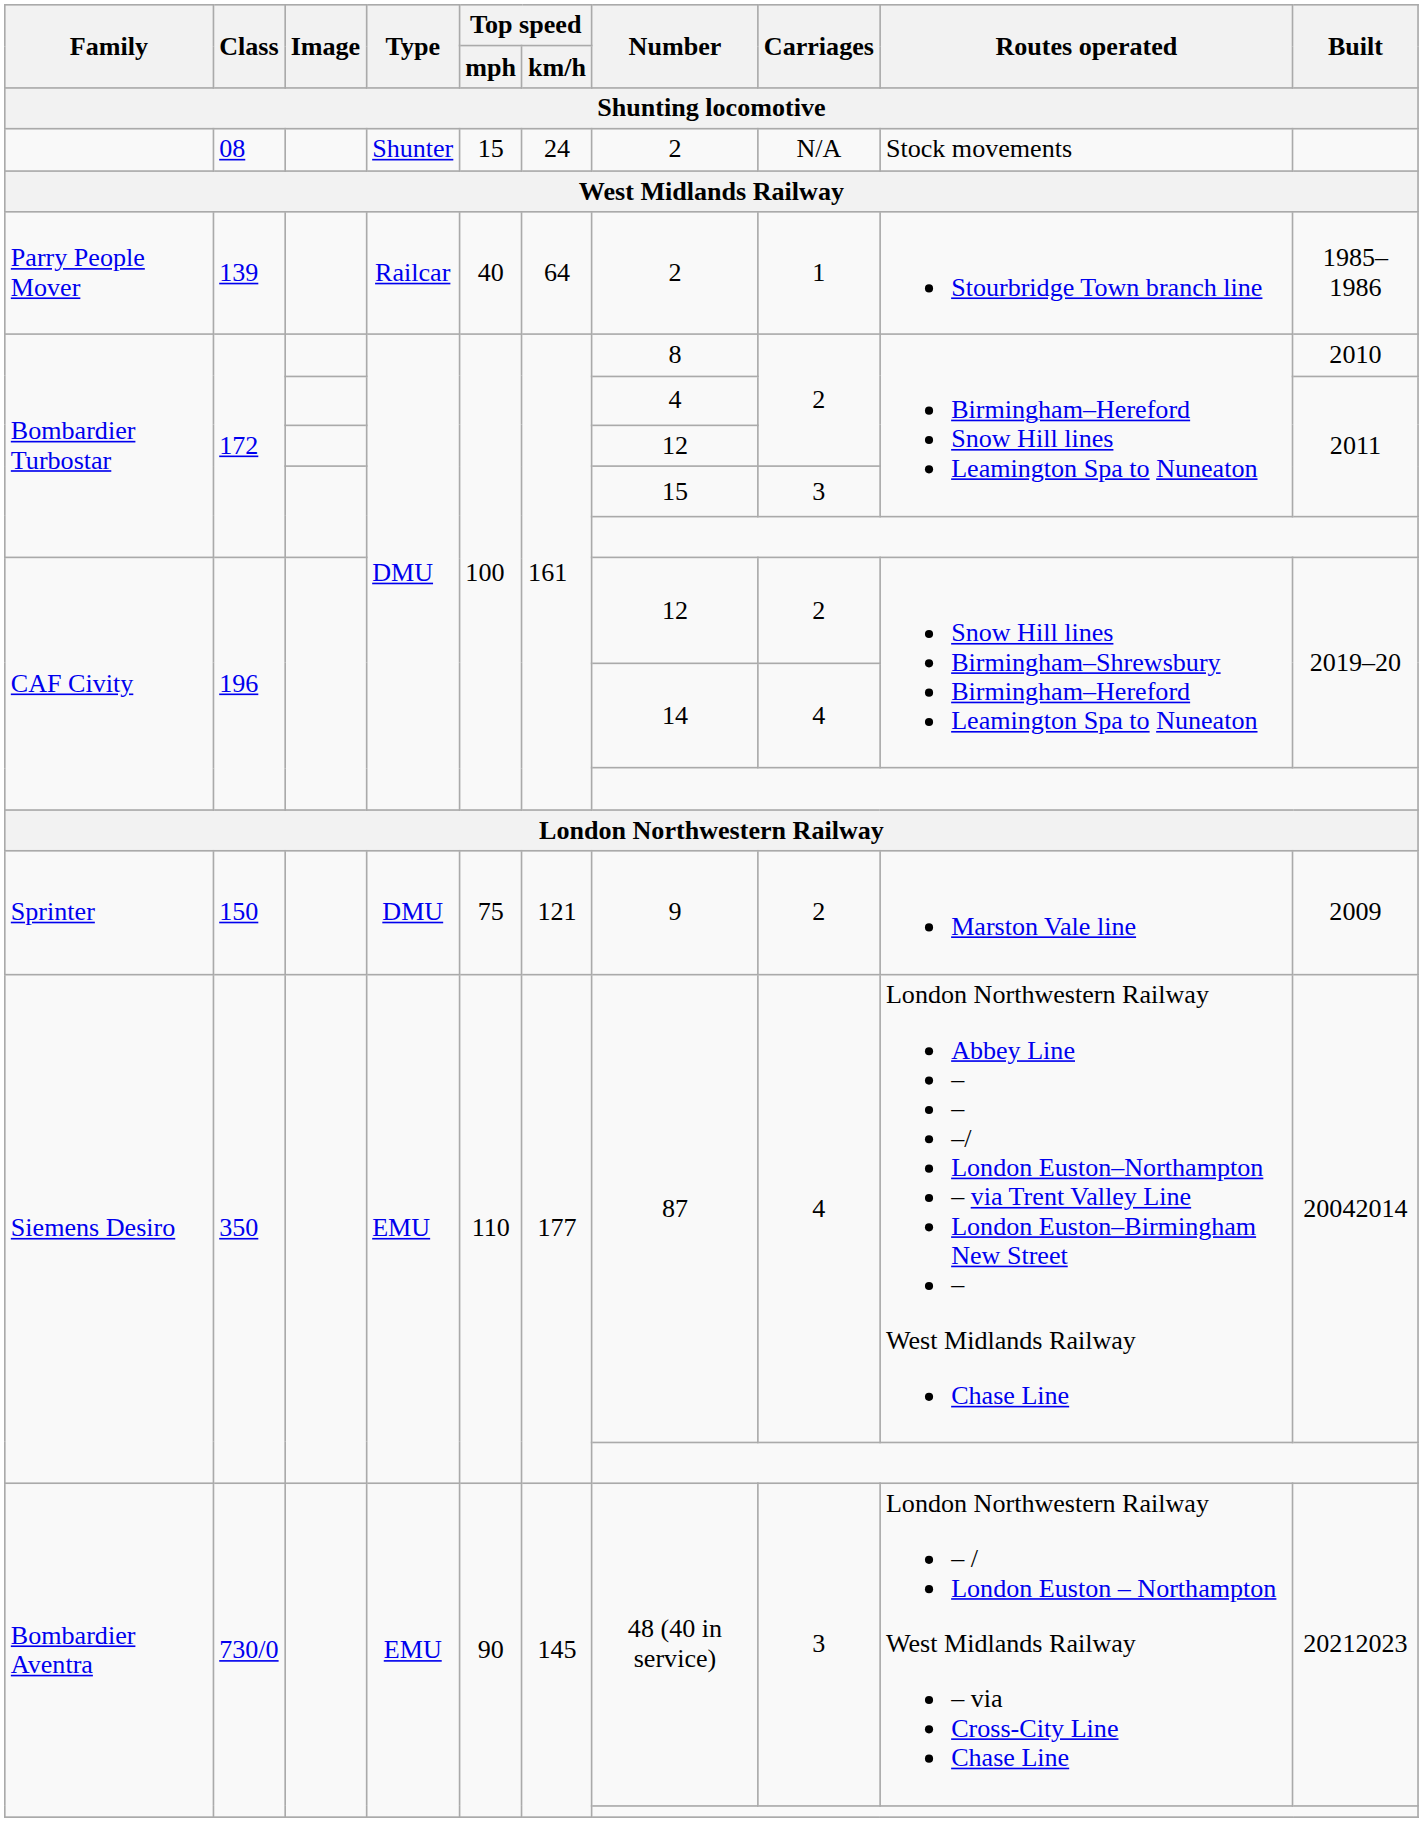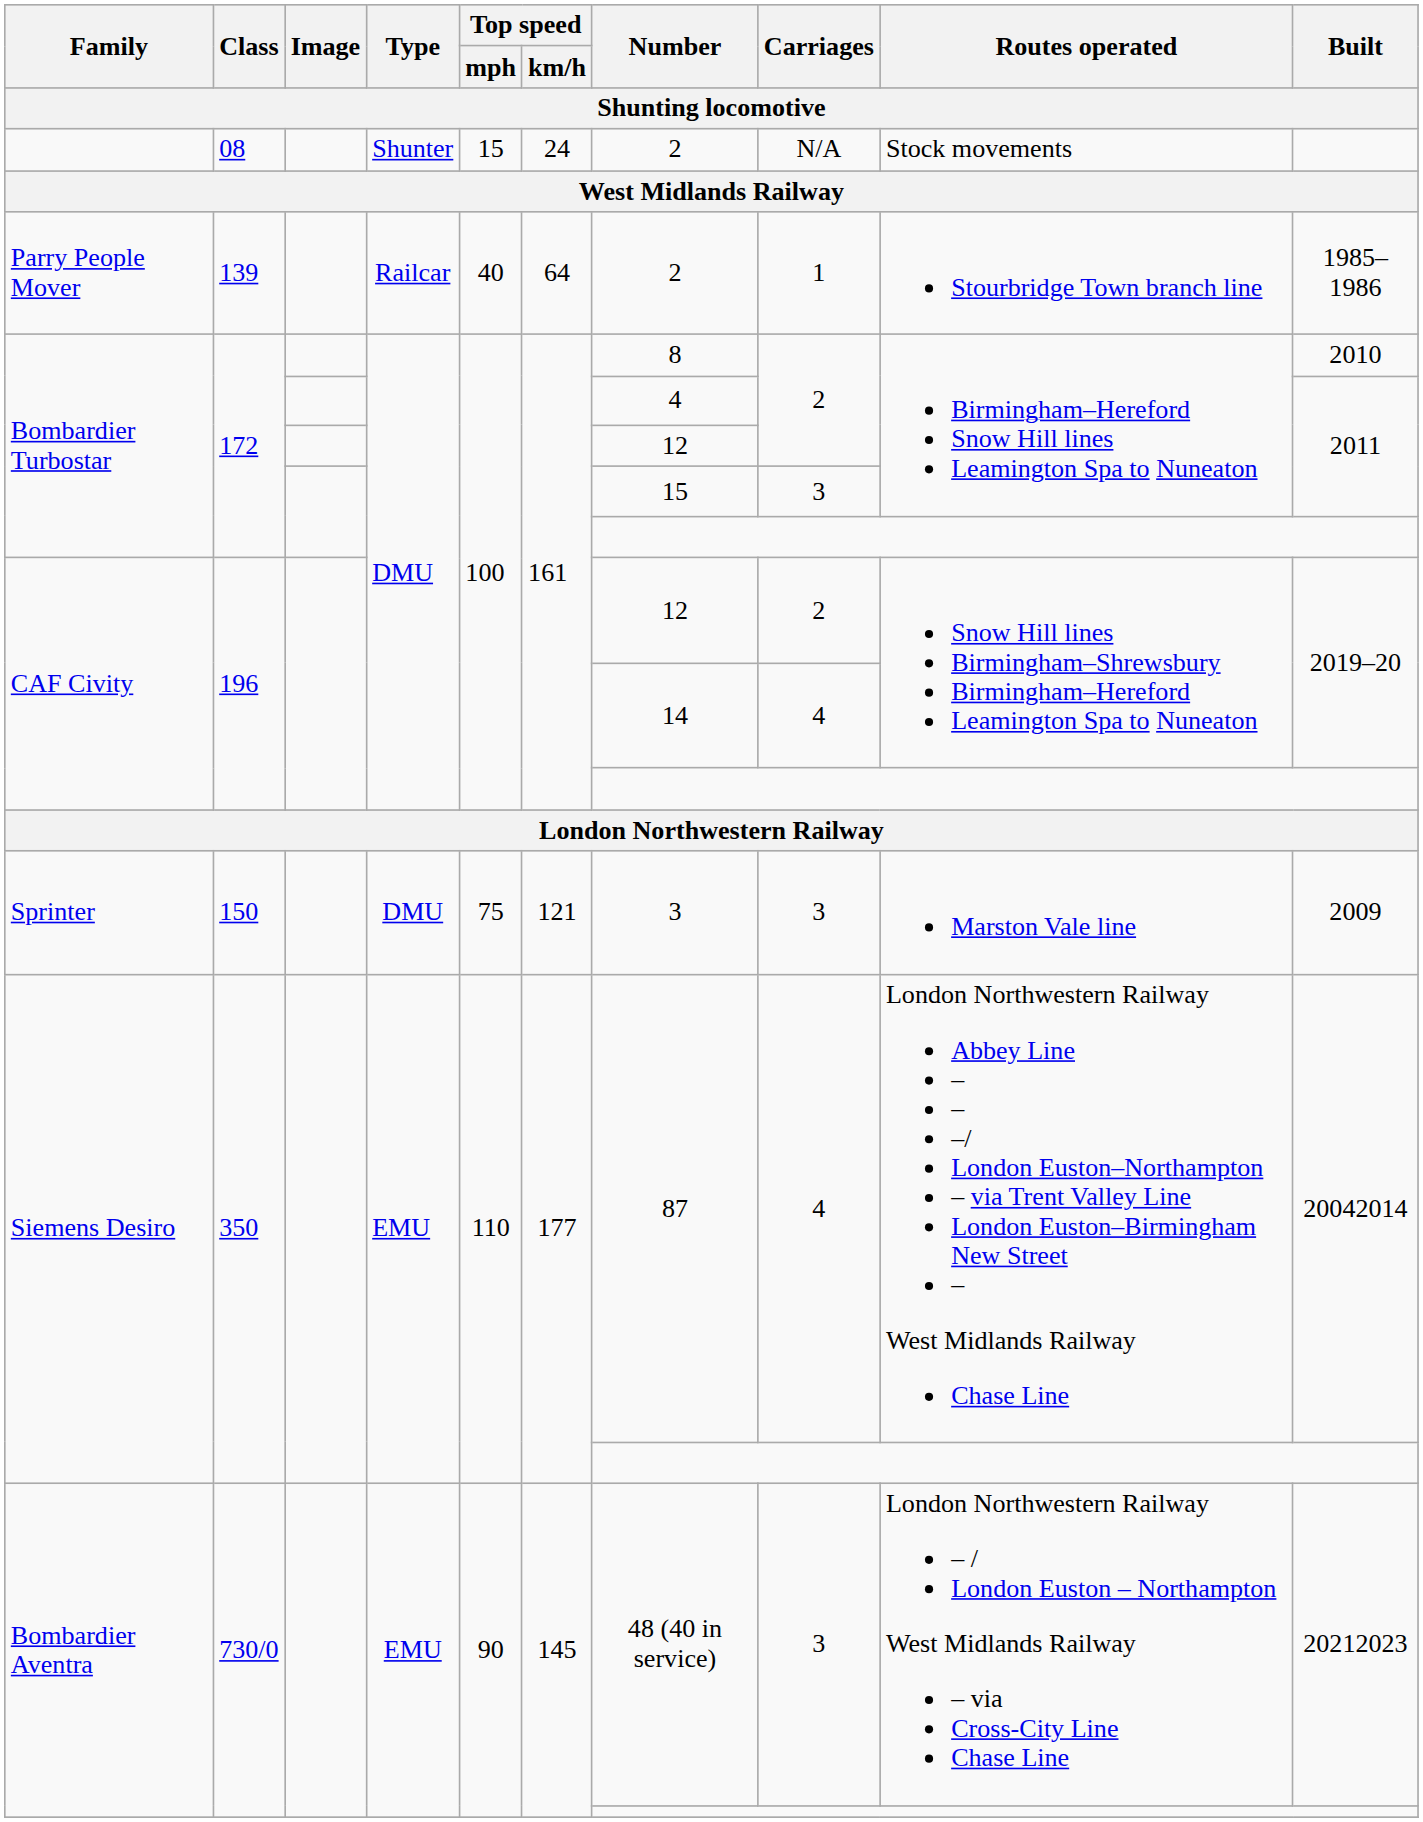Sprinter | Number: 9 -> 3
Sprinter | Carriages: 2 -> 3
